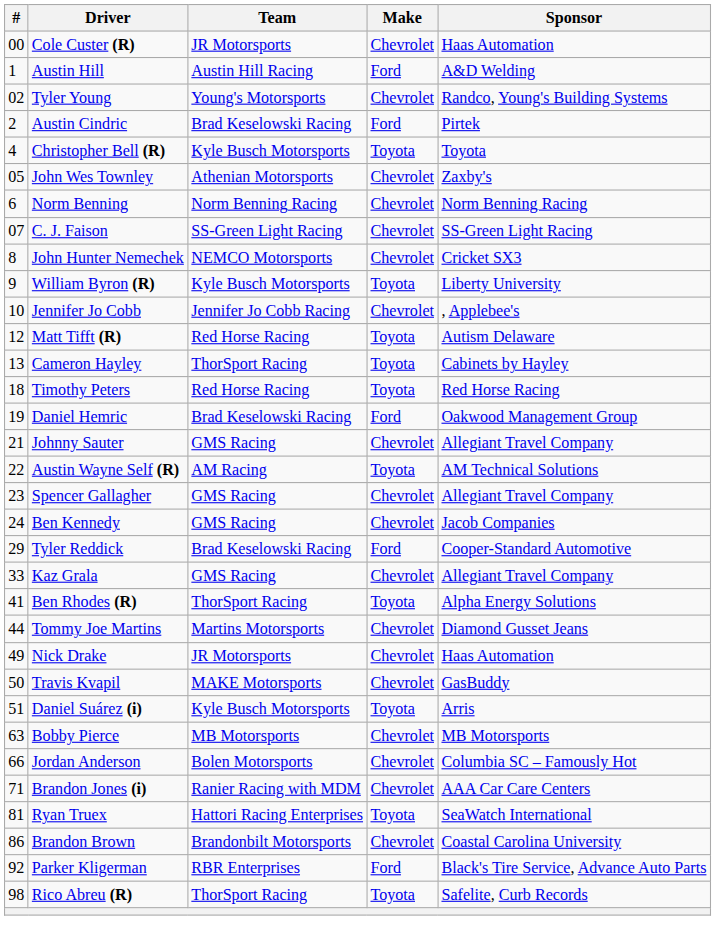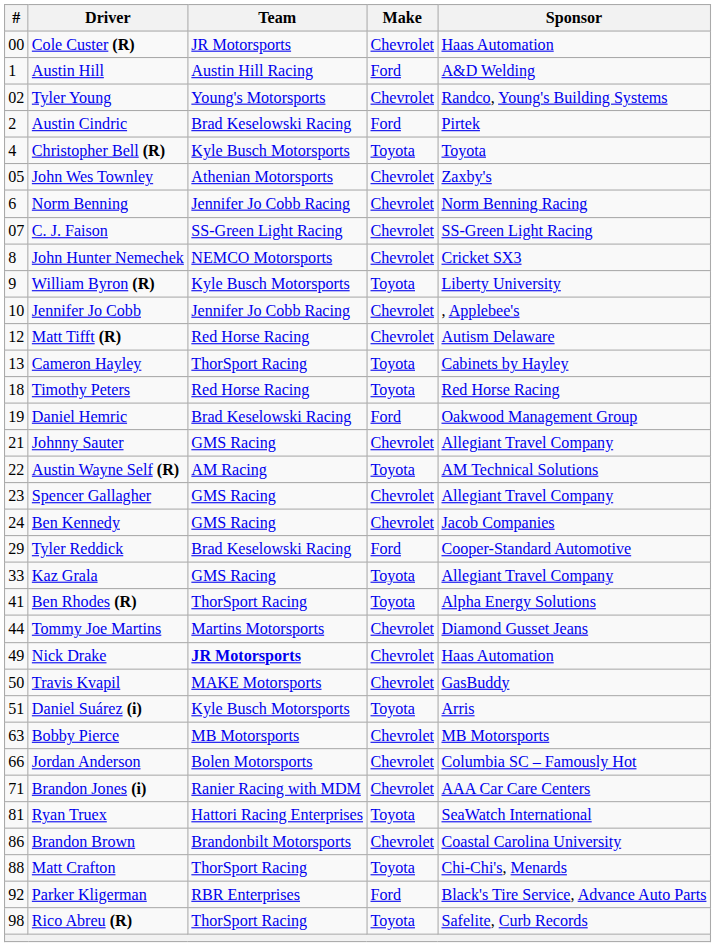Norm Benning | Team: Norm Benning Racing -> Jennifer Jo Cobb Racing
Matt Tifft (R) | Make: Toyota -> Chevrolet
Kaz Grala | Make: Chevrolet -> Toyota
Nick Drake | Team: normal -> bold
+ row: 88 | Matt Crafton | ThorSport Racing | Toyota | Chi-Chi's, Menards
